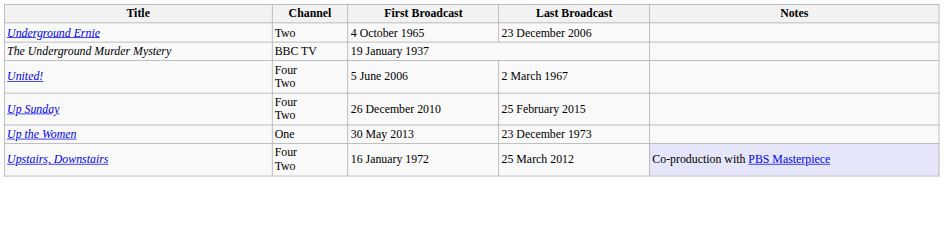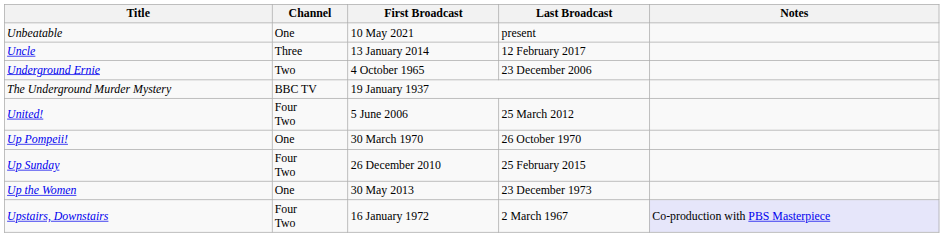+ row: Unbeatable | One | 10 May 2021 | present
+ row: Uncle | Three | 13 January 2014 | 12 February 2017
United! | Last Broadcast: 2 March 1967 -> 25 March 2012
+ row: Up Pompeii! | One | 30 March 1970 | 26 October 1970
Upstairs, Downstairs | Last Broadcast: 25 March 2012 -> 2 March 1967
